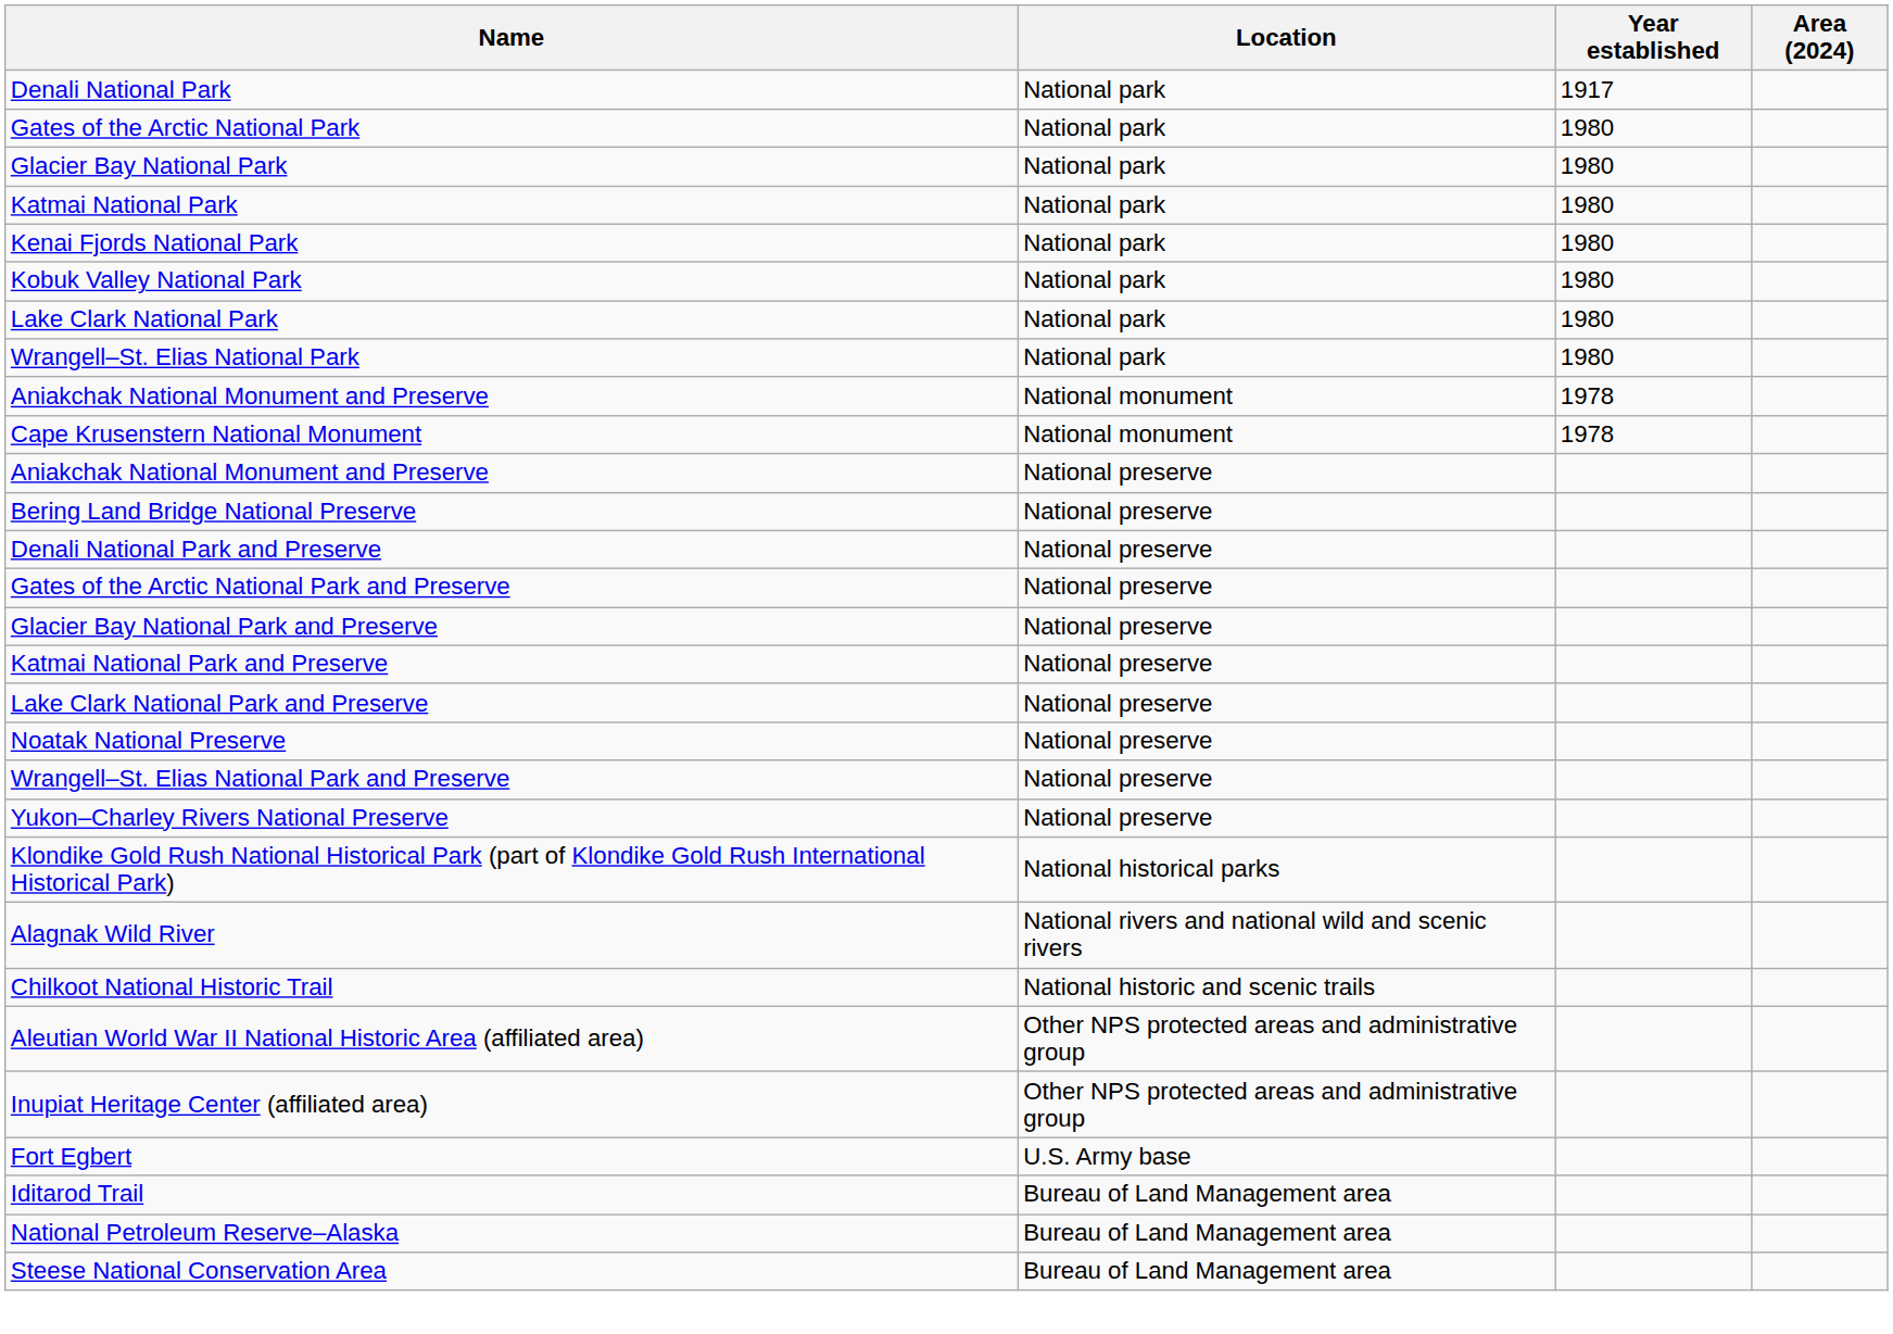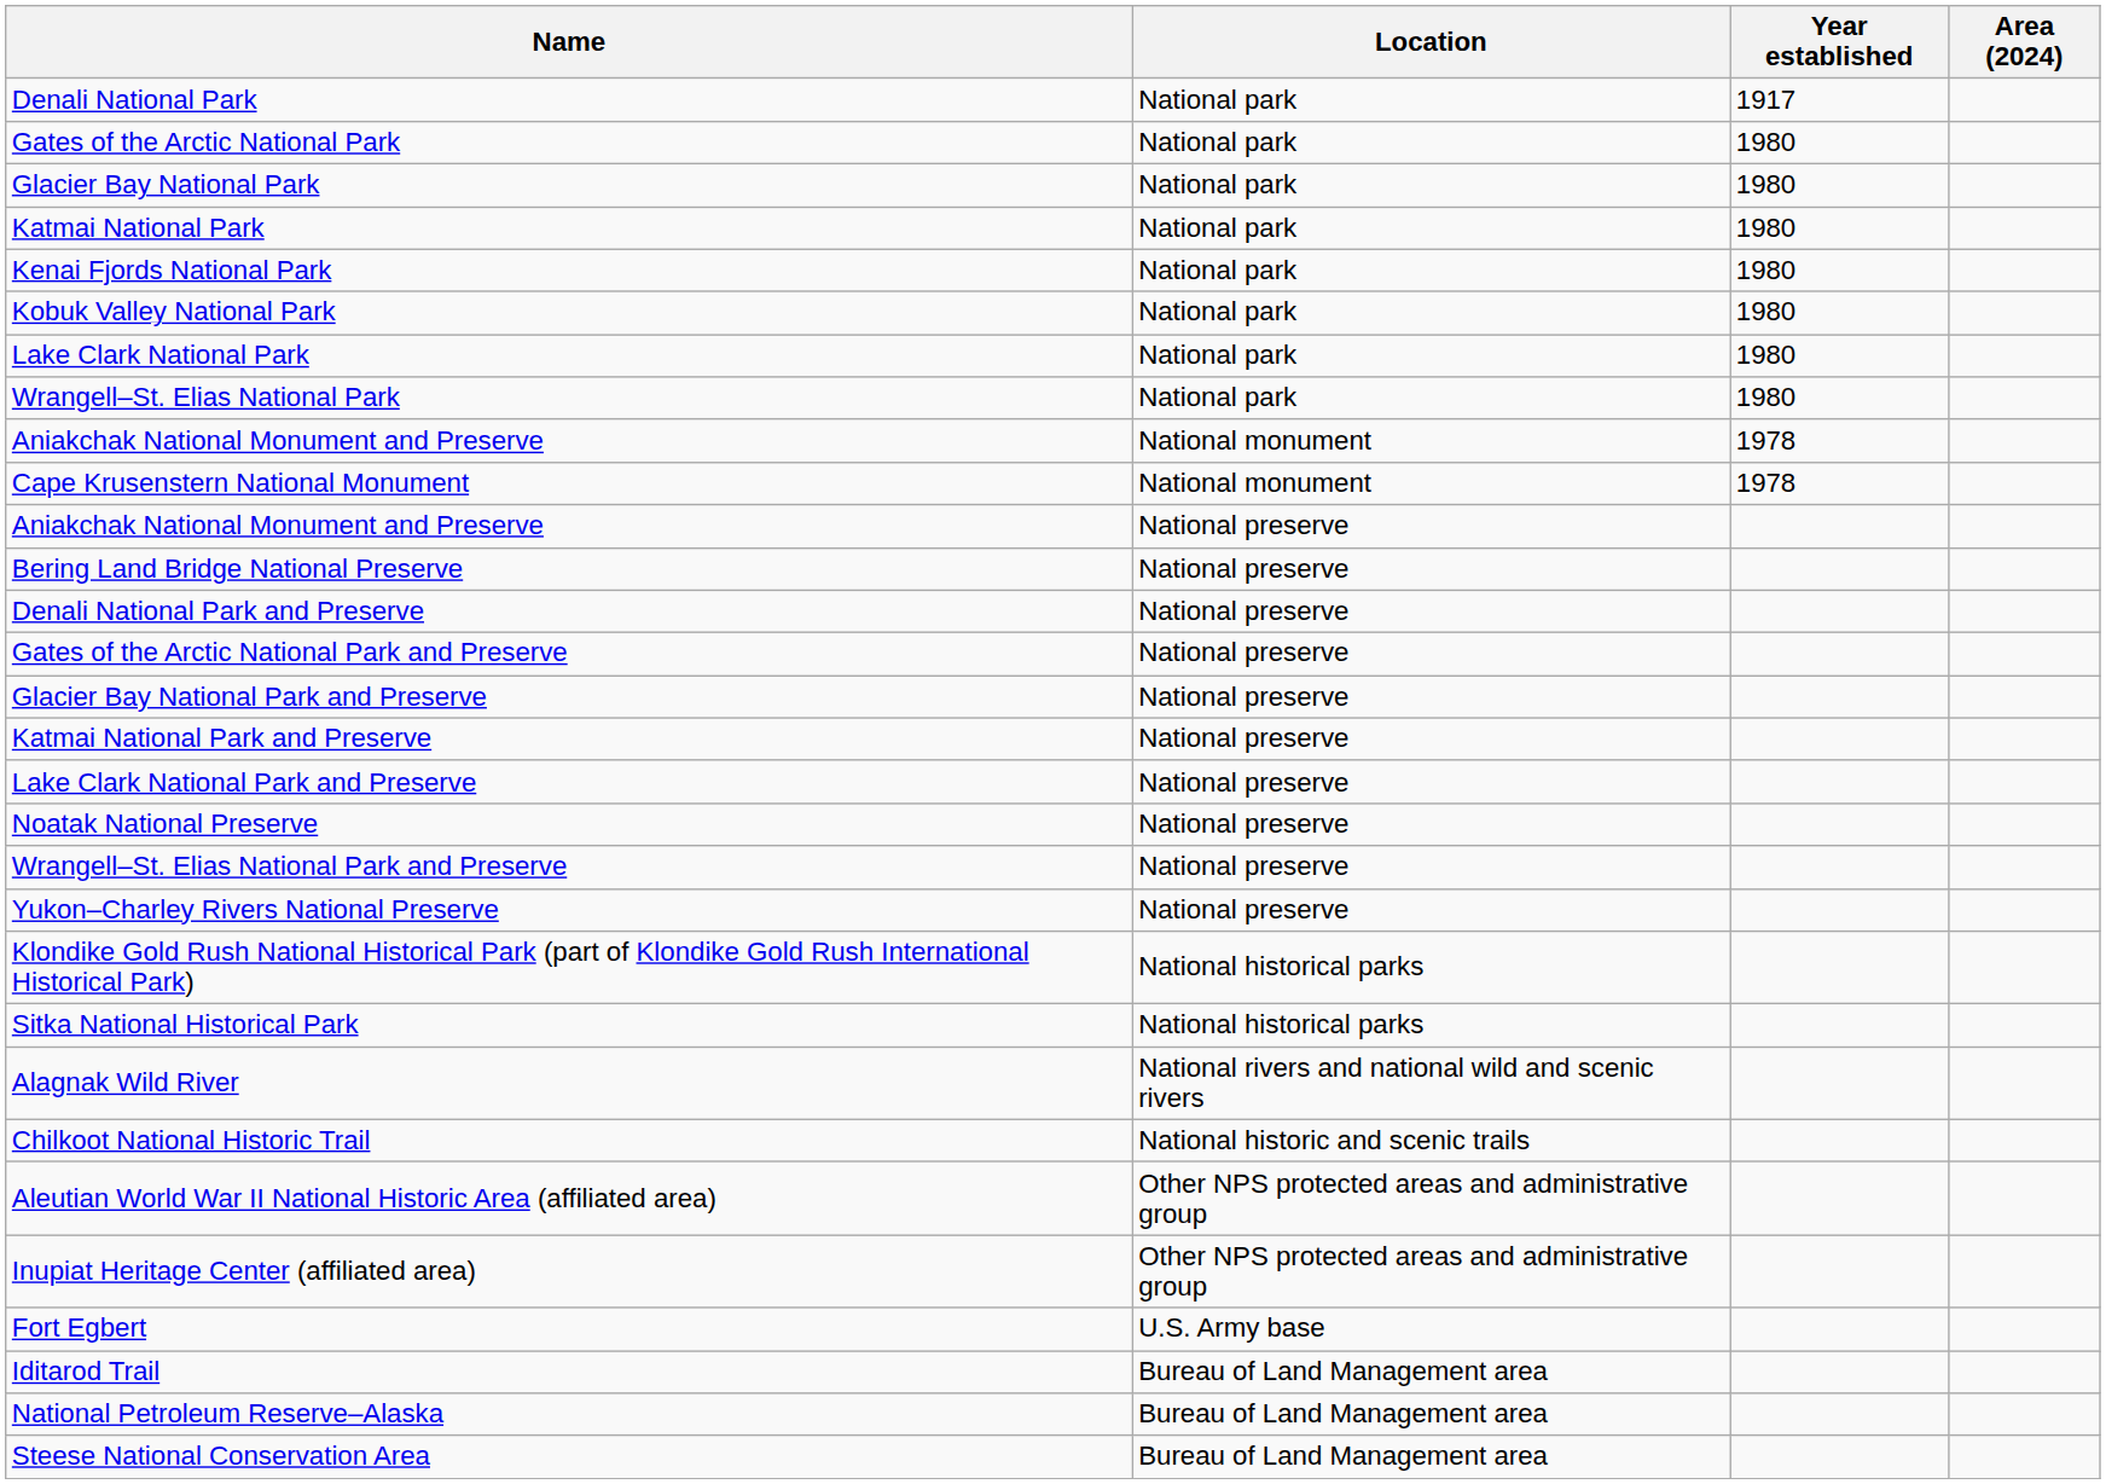+ row: Sitka National Historical Park | National historical parks
